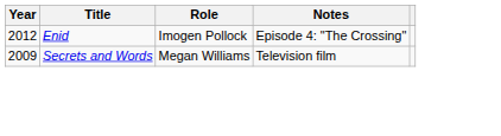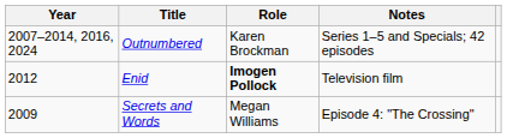+ row: 2007–2014, 2016, 2024 | Outnumbered | Karen Brockman | Series 1–5 and Specials; 42 episodes
Enid | Role: normal -> bold
Enid | Notes: Episode 4: "The Crossing" -> Television film
Secrets and Words | Notes: Television film -> Episode 4: "The Crossing"
